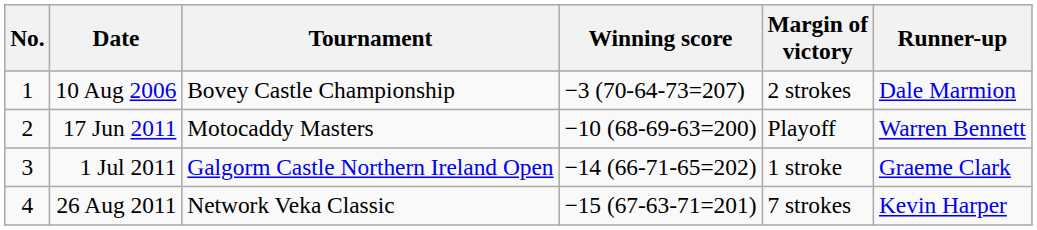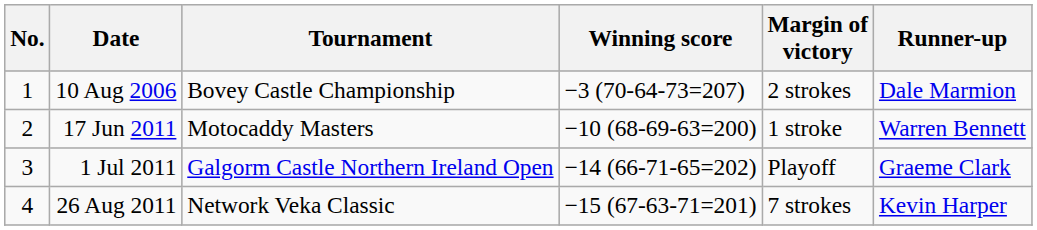17 Jun 2011 | Margin of victory: Playoff -> 1 stroke
1 Jul 2011 | Margin of victory: 1 stroke -> Playoff
